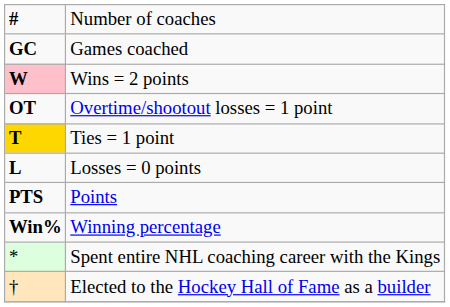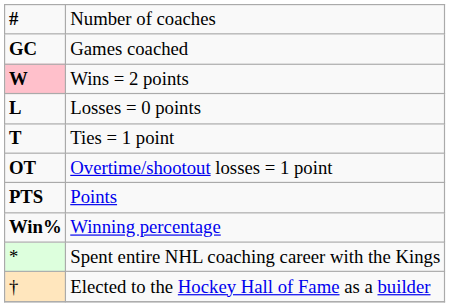rows swapped: Losses = 0 points <-> Overtime/shootout losses = 1 point
Ties = 1 point | column 1: gold background -> no background
